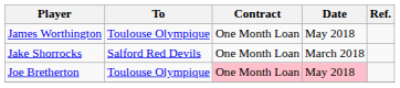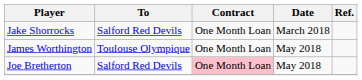rows swapped: Jake Shorrocks <-> James Worthington
Joe Bretherton | To: Toulouse Olympique -> Salford Red Devils
Joe Bretherton | Date: pink background -> no background
